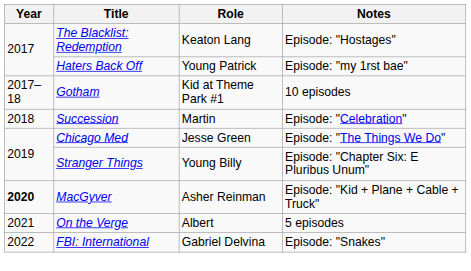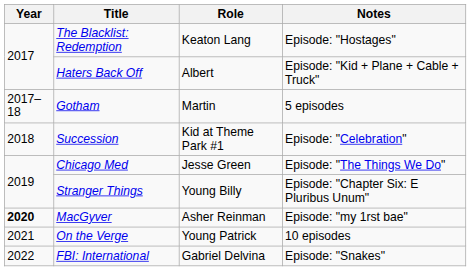Haters Back Off | Role: Young Patrick -> Albert
Haters Back Off | Notes: Episode: "my 1rst bae" -> Episode: "Kid + Plane + Cable + Truck"
Gotham | Role: Kid at Theme Park #1 -> Martin
Gotham | Notes: 10 episodes -> 5 episodes
Succession | Role: Martin -> Kid at Theme Park #1
MacGyver | Notes: Episode: "Kid + Plane + Cable + Truck" -> Episode: "my 1rst bae"
On the Verge | Role: Albert -> Young Patrick
On the Verge | Notes: 5 episodes -> 10 episodes
